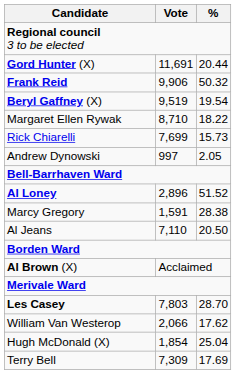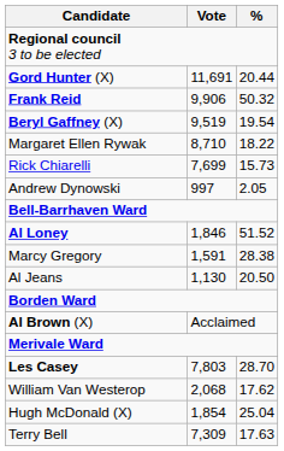Al Loney | Vote: 2,896 -> 1,846
Al Jeans | Vote: 7,110 -> 1,130
William Van Westerop | Vote: 2,066 -> 2,068
Terry Bell | %: 17.69 -> 17.63
